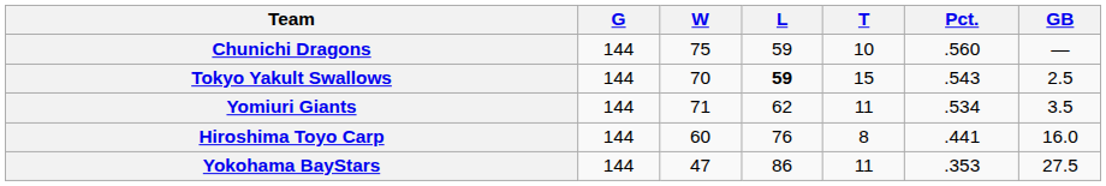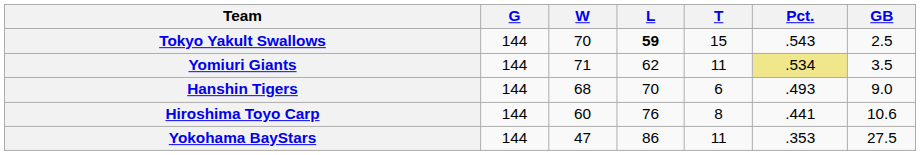- row: Chunichi Dragons | 144 | 75 | 59 | 10 | .560 | —
Yomiuri Giants | Pct.: no background -> khaki background
+ row: Hanshin Tigers | 144 | 68 | 70 | 6 | .493 | 9.0
Hiroshima Toyo Carp | GB: 16.0 -> 10.6
